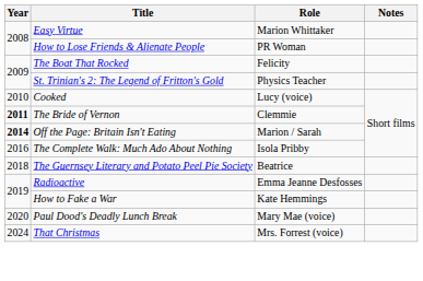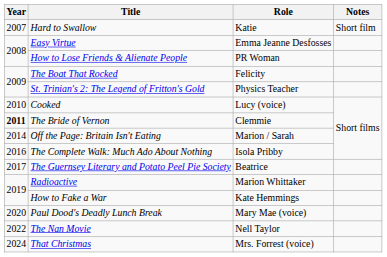+ row: 2007 | Hard to Swallow | Katie | Short film
Easy Virtue | Role: Marion Whittaker -> Emma Jeanne Desfosses
Off the Page: Britain Isn't Eating | Year: bold -> normal
The Guernsey Literary and Potato Peel Pie Society | Year: 2018 -> 2017
Radioactive | Role: Emma Jeanne Desfosses -> Marion Whittaker
+ row: 2022 | The Nan Movie | Nell Taylor
